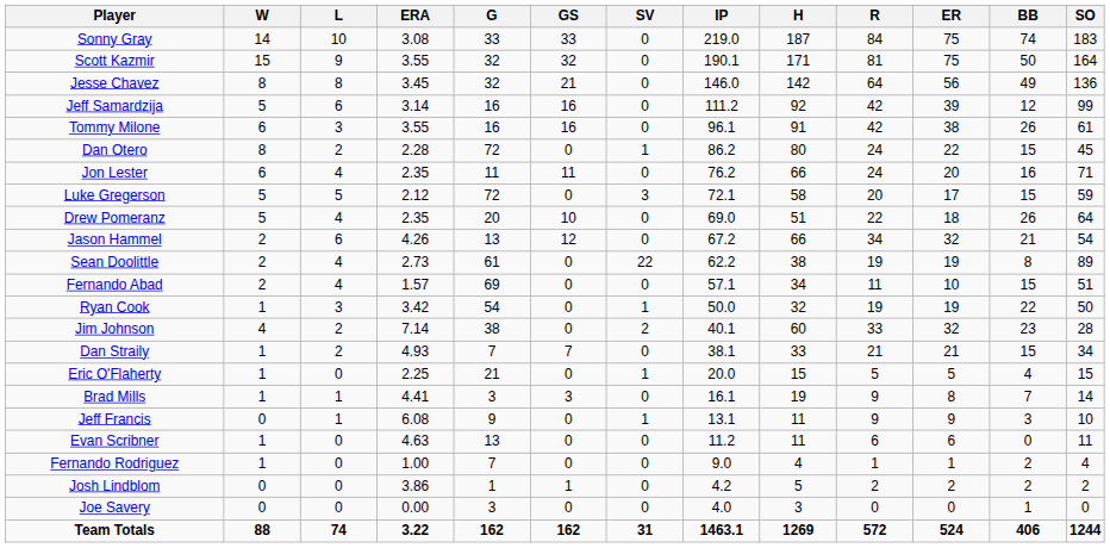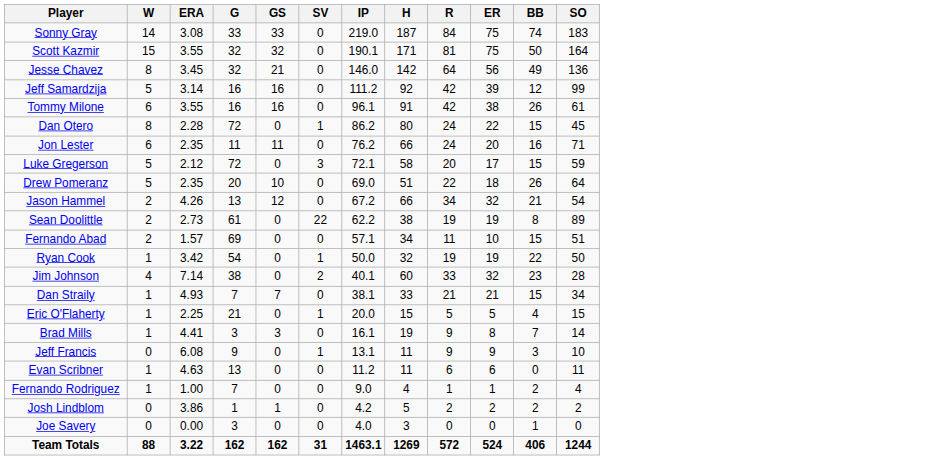- column: L | 10 | 9 | 8 | 6 | 3 | 2 | 4 | 5 | 4 | 6 | 4 | 4 | 3 | 2 | 2 | 0 | 1 | 1 | 0 | 0 | 0 | 0 | 74
